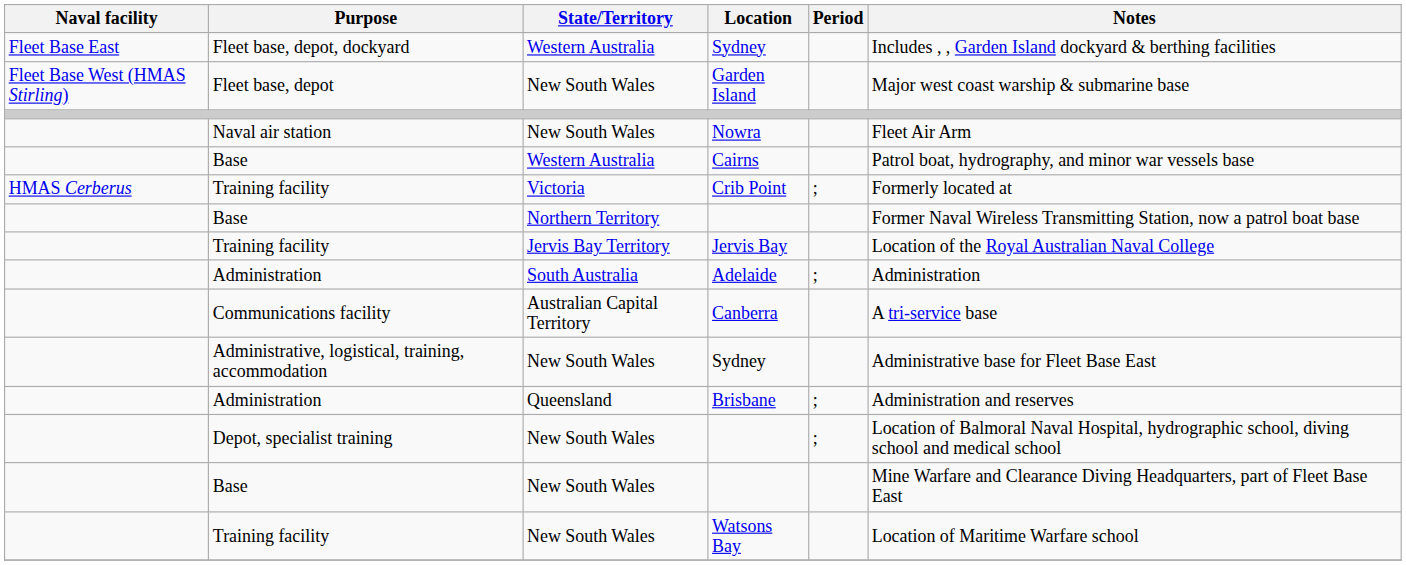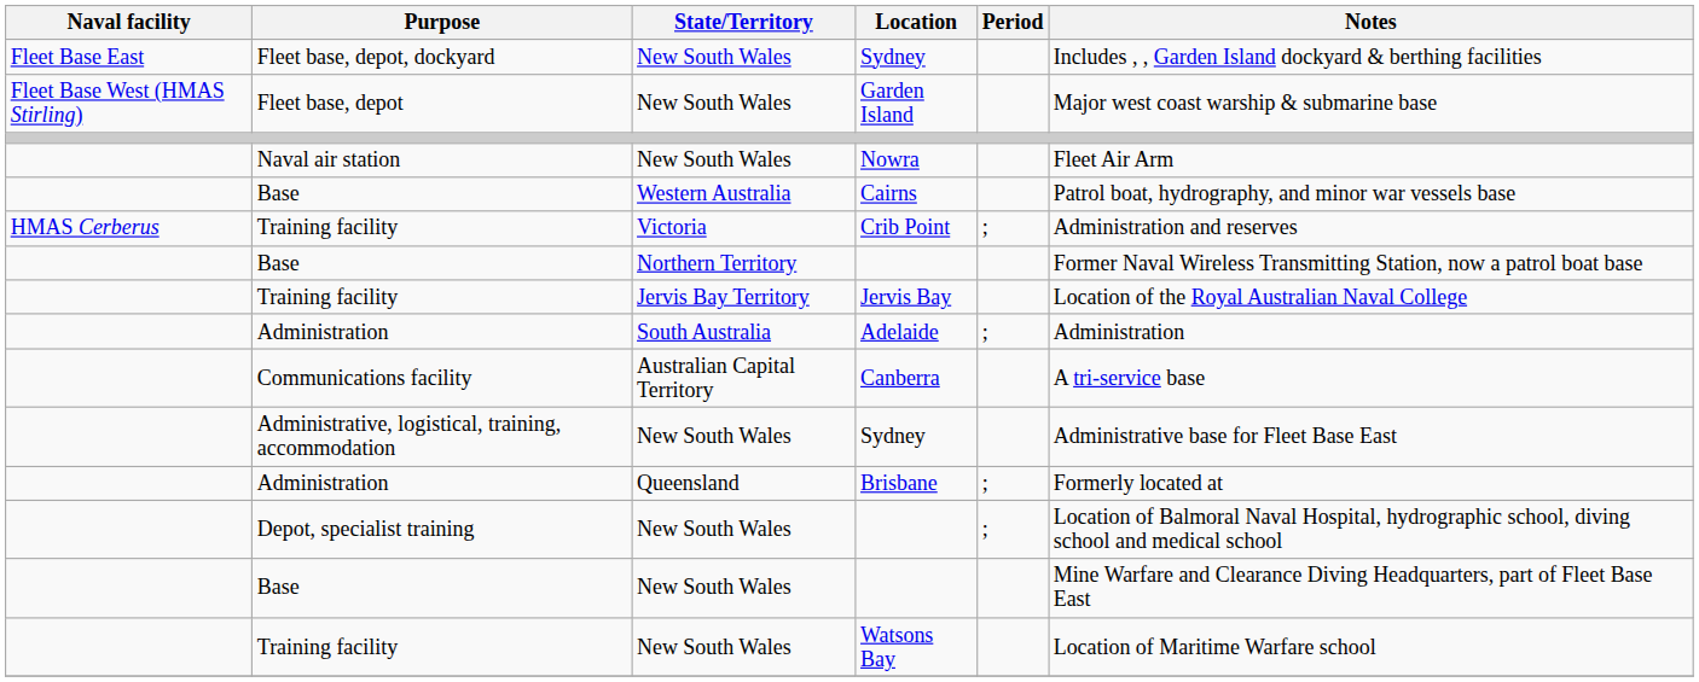Fleet base, depot, dockyard / Sydney | State/Territory: Western Australia -> New South Wales
Crib Point | Notes: Formerly located at -> Administration and reserves
Brisbane | Notes: Administration and reserves -> Formerly located at
